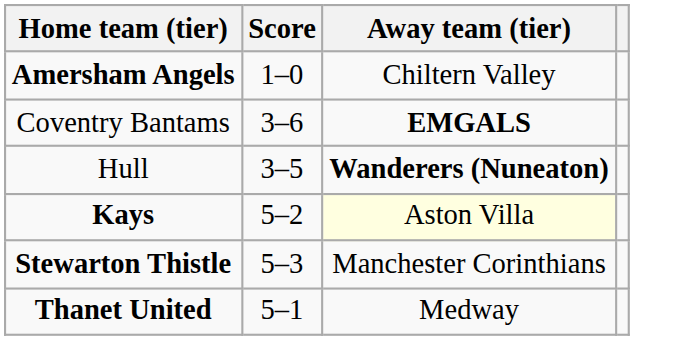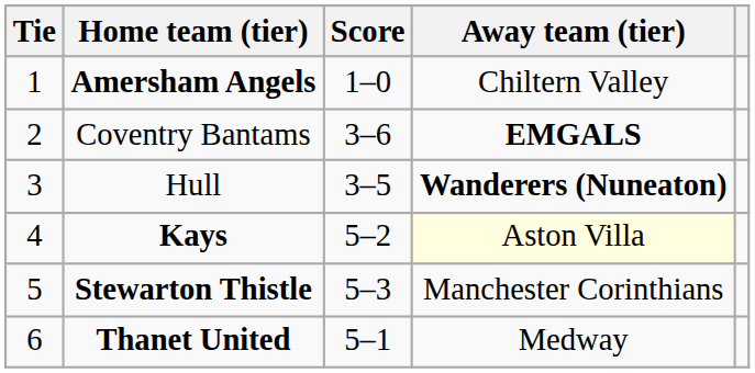+ column: Tie | 1 | 2 | 3 | 4 | 5 | 6
